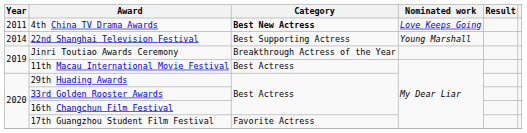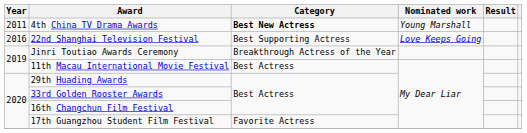4th China TV Drama Awards | Nominated work: Love Keeps Going -> Young Marshall
22nd Shanghai Television Festival | Year: 2014 -> 2016
22nd Shanghai Television Festival | Nominated work: Young Marshall -> Love Keeps Going
